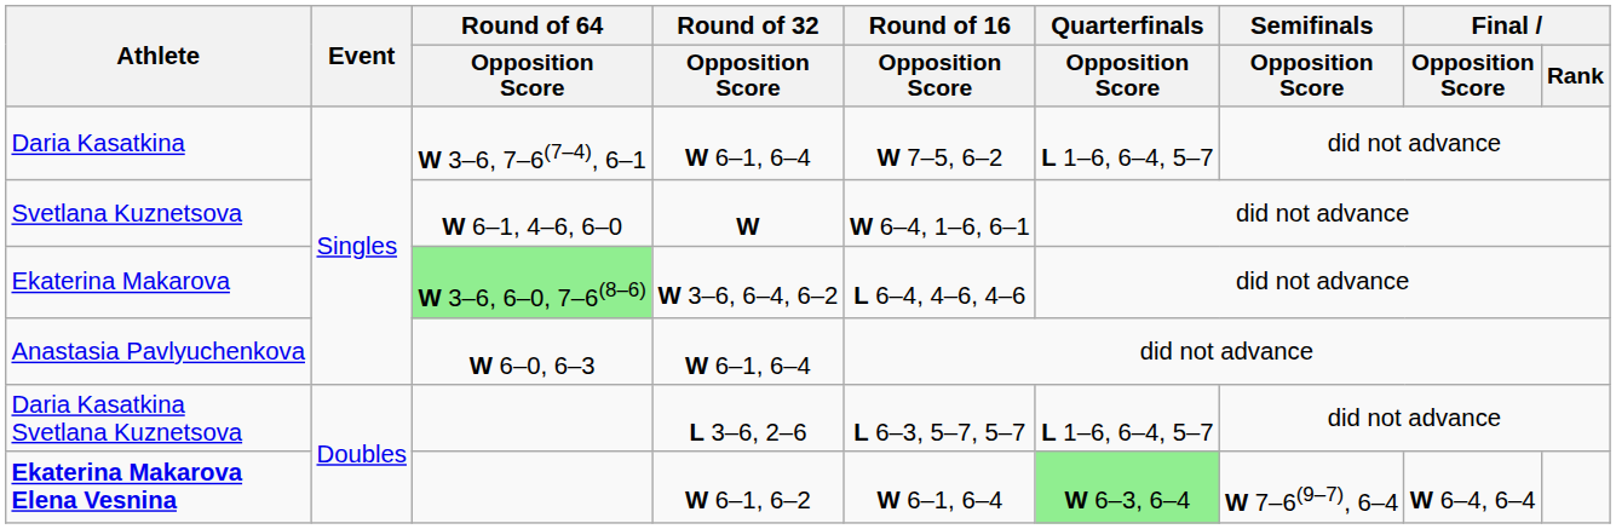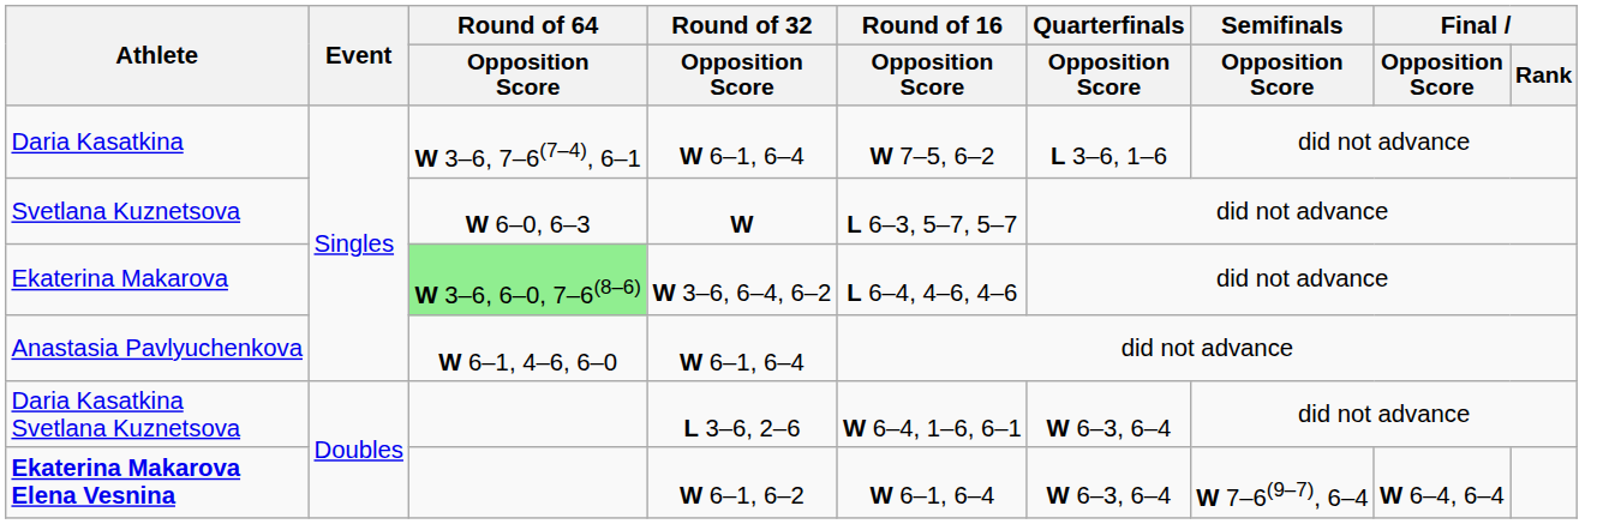Daria Kasatkina | Quarterfinals / Opposition Score: L 1–6, 6–4, 5–7 -> L 3–6, 1–6
Svetlana Kuznetsova | Round of 64 / Opposition Score: W 6–1, 4–6, 6–0 -> W 6–0, 6–3
Svetlana Kuznetsova | Round of 16 / Opposition Score: W 6–4, 1–6, 6–1 -> L 6–3, 5–7, 5–7
Anastasia Pavlyuchenkova | Round of 64 / Opposition Score: W 6–0, 6–3 -> W 6–1, 4–6, 6–0
Daria Kasatkina Svetlana Kuznetsova | Round of 16 / Opposition Score: L 6–3, 5–7, 5–7 -> W 6–4, 1–6, 6–1
Daria Kasatkina Svetlana Kuznetsova | Quarterfinals / Opposition Score: L 1–6, 6–4, 5–7 -> W 6–3, 6–4
Ekaterina Makarova Elena Vesnina | Quarterfinals / Opposition Score: lightgreen background -> no background
